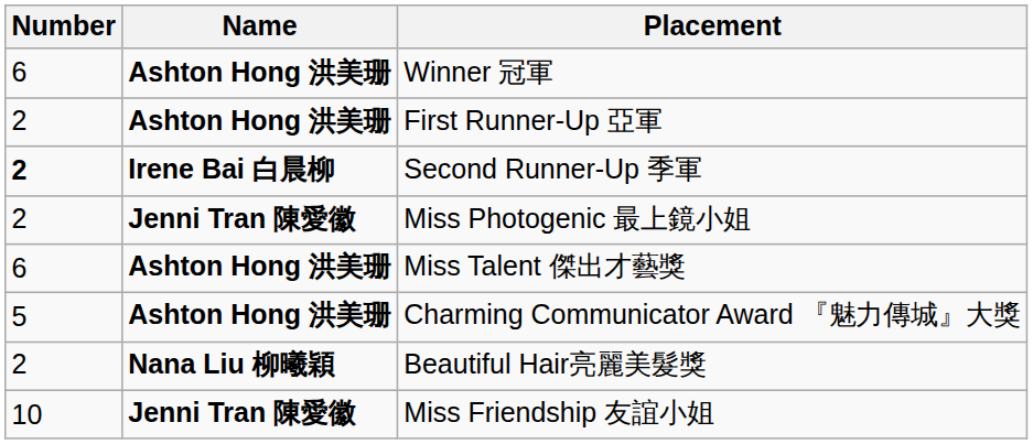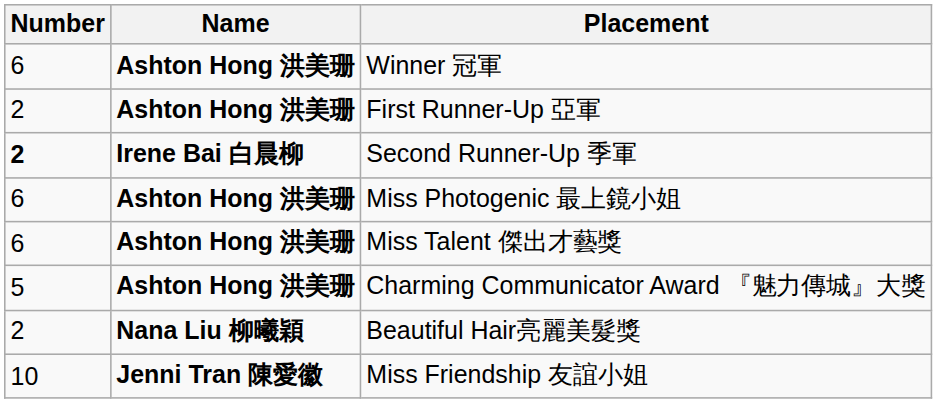Miss Photogenic 最上鏡小姐 | Number: 2 -> 6
Miss Photogenic 最上鏡小姐 | Name: Jenni Tran 陳愛徽 -> Ashton Hong 洪美珊
